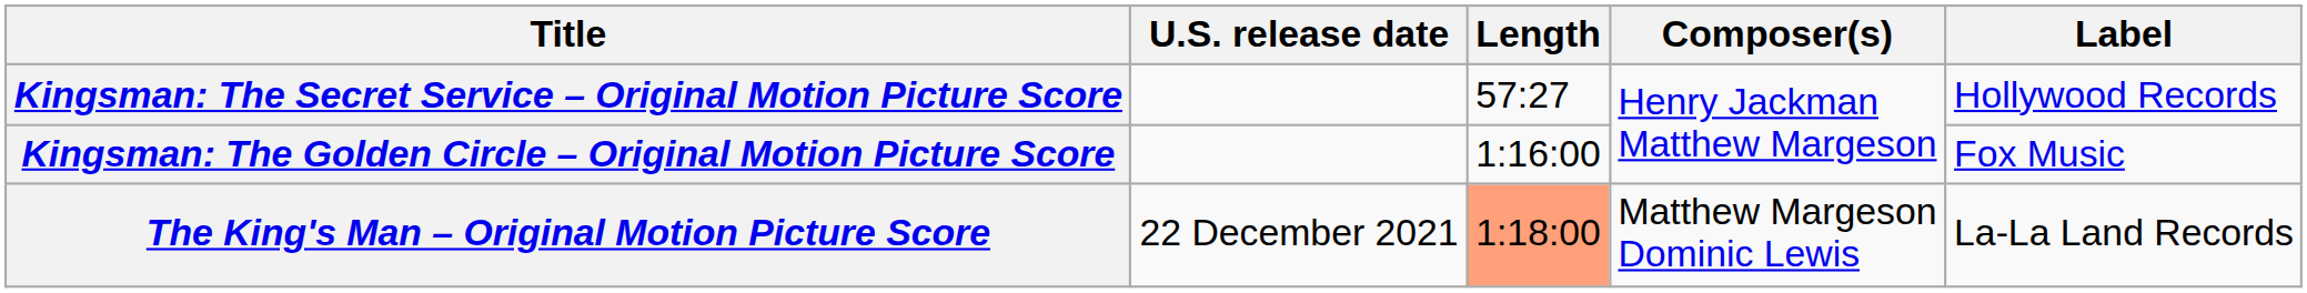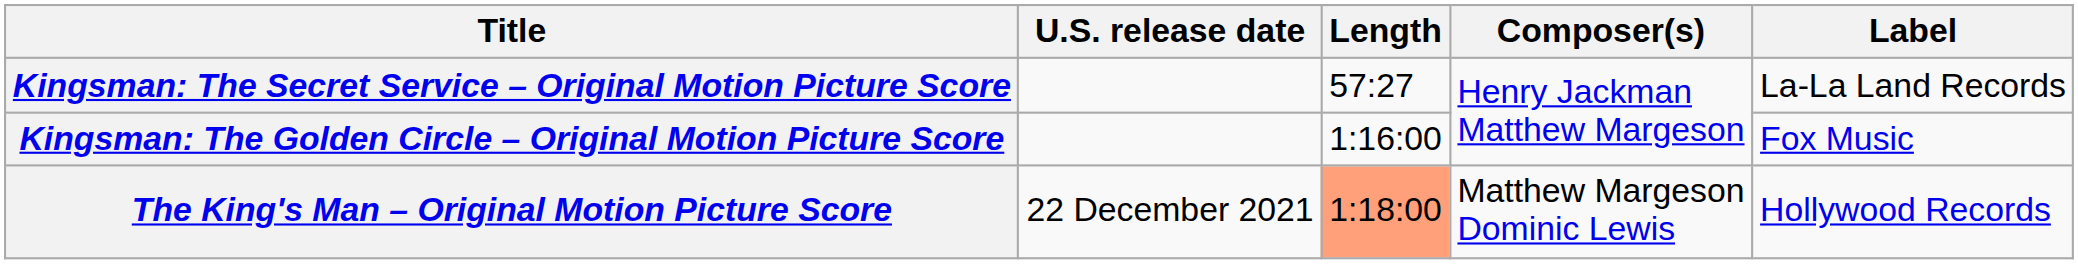Kingsman: The Secret Service – Original Motion Picture Score | Label: Hollywood Records -> La-La Land Records
The King's Man – Original Motion Picture Score | Label: La-La Land Records -> Hollywood Records
